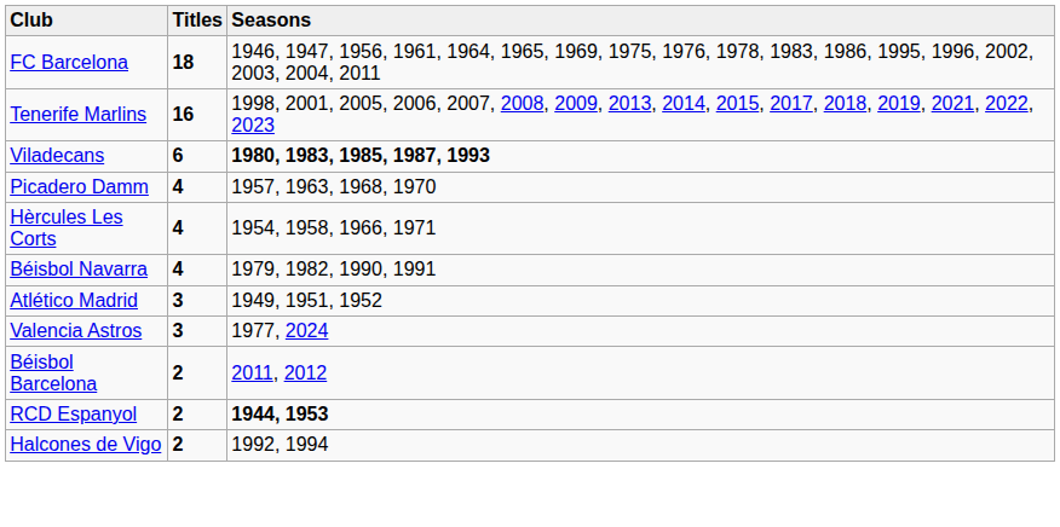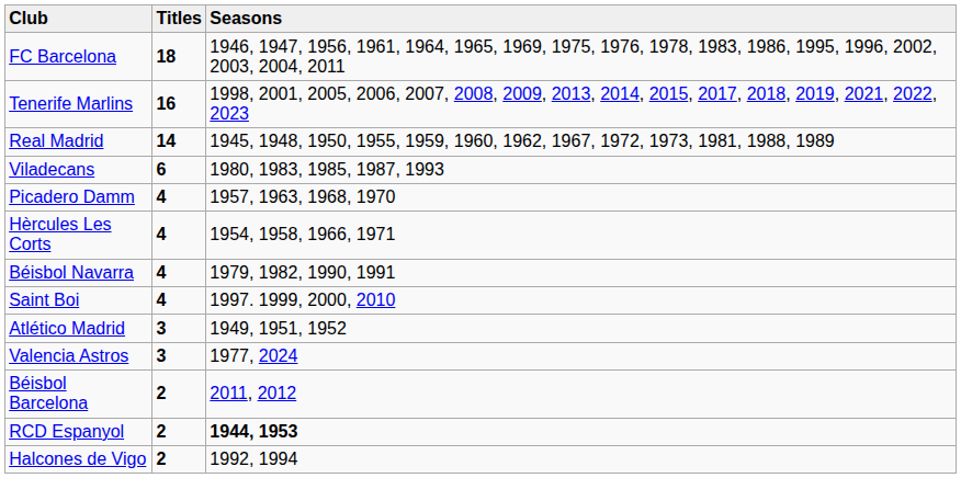+ row: Real Madrid | 14 | 1945, 1948, 1950, 1955, 1959, 1960, 1962, 1967, 1972, 1973, 1981, 1988, 1989
Viladecans | Seasons: bold -> normal
+ row: Saint Boi | 4 | 1997. 1999, 2000, 2010
